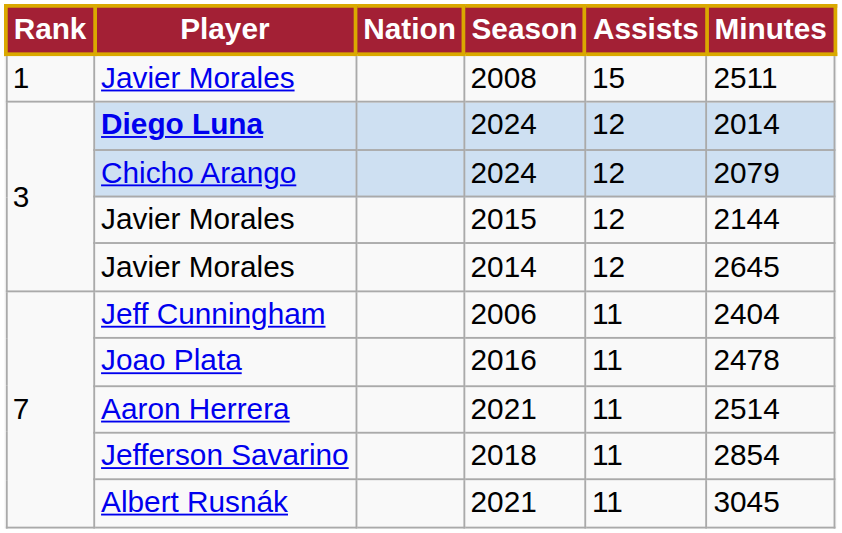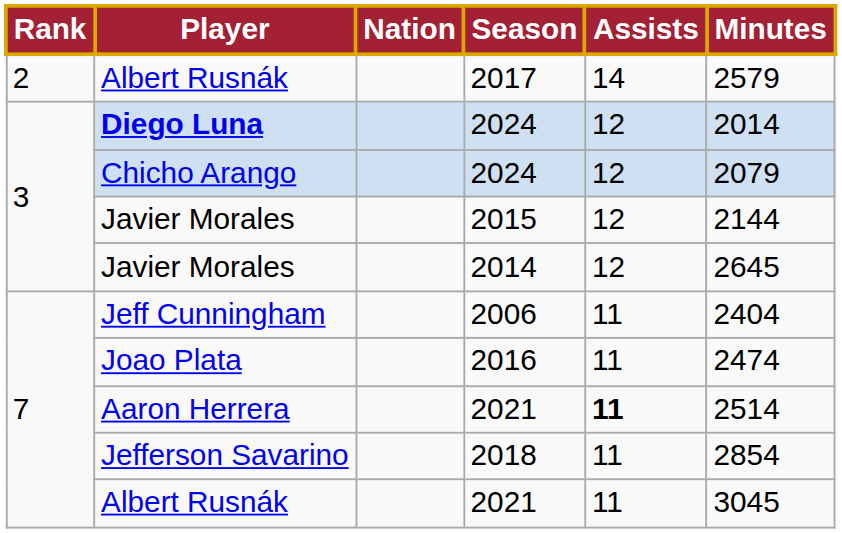- row: 1 | Javier Morales | 2008 | 15 | 2511
+ row: 2 | Albert Rusnák | 2017 | 14 | 2579
2016 | Minutes: 2478 -> 2474
Aaron Herrera / 2021 | Assists: normal -> bold
